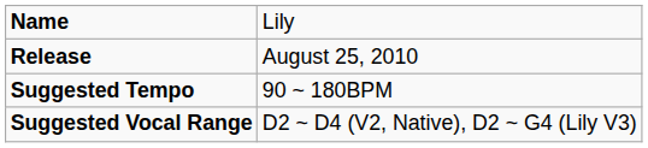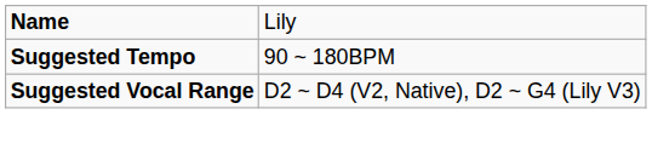- row: Release | August 25, 2010
